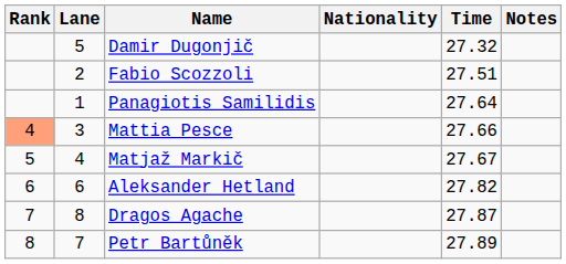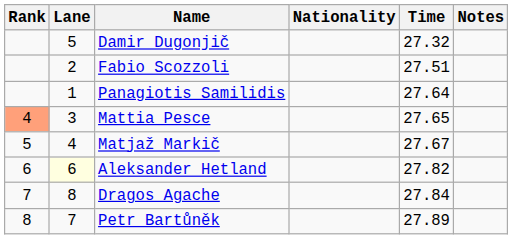Mattia Pesce | Time: 27.66 -> 27.65
Aleksander Hetland | Lane: no background -> lightyellow background
Dragos Agache | Time: 27.87 -> 27.84
